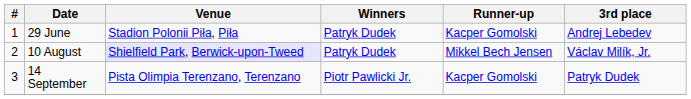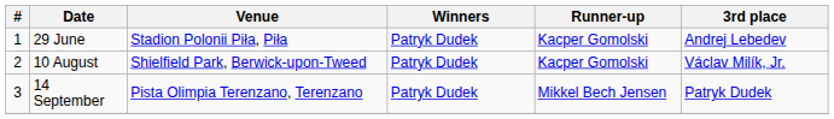10 August | Venue: lavender background -> no background
10 August | Runner-up: Mikkel Bech Jensen -> Kacper Gomolski
14 September | Winners: Piotr Pawlicki Jr. -> Patryk Dudek
14 September | Runner-up: Kacper Gomolski -> Mikkel Bech Jensen
